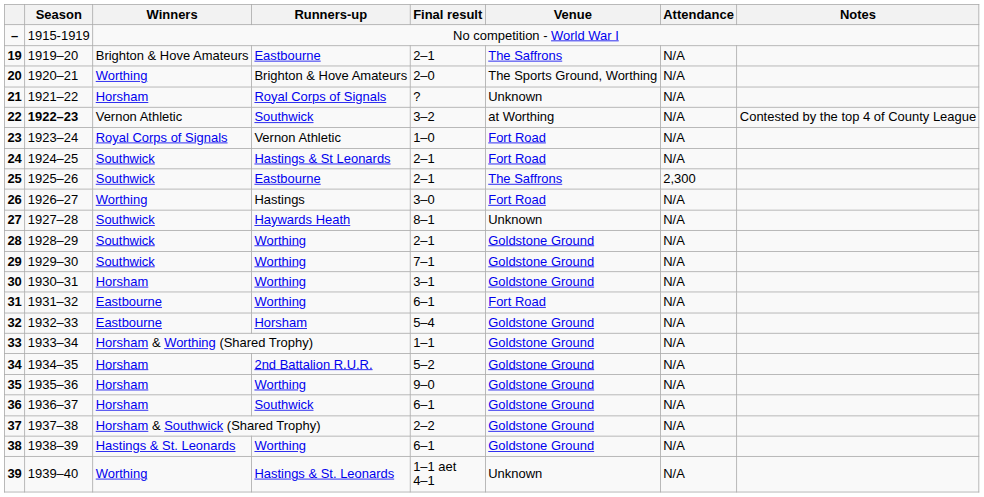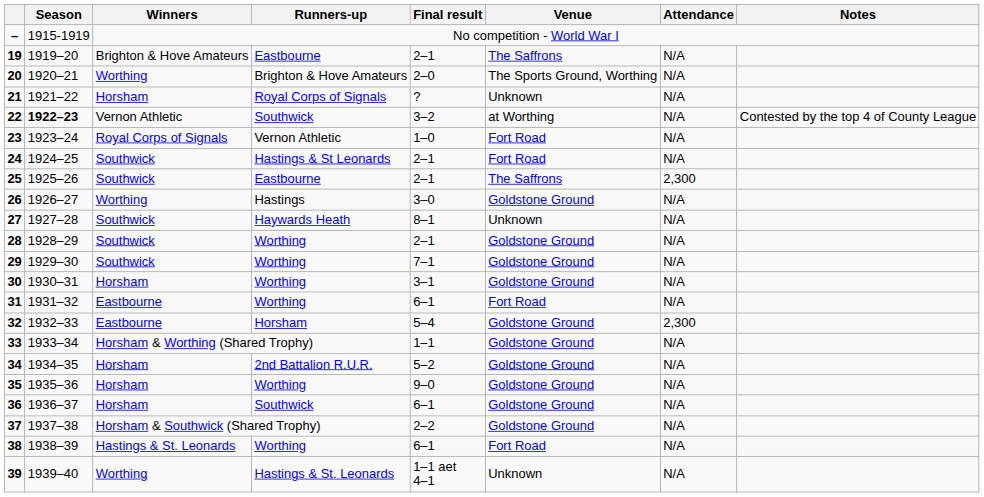26 | Venue: Fort Road -> Goldstone Ground
32 | Attendance: N/A -> 2,300
38 | Venue: Goldstone Ground -> Fort Road
